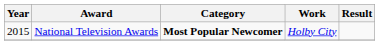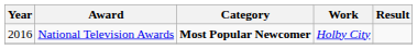National Television Awards | Year: 2015 -> 2016
